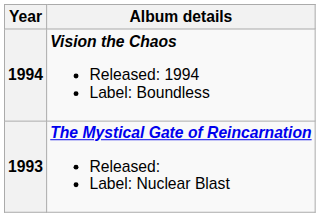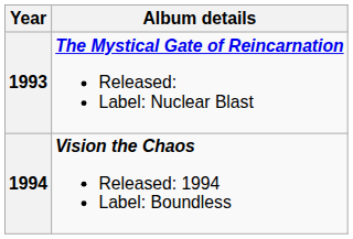rows swapped: 1993 <-> 1994
